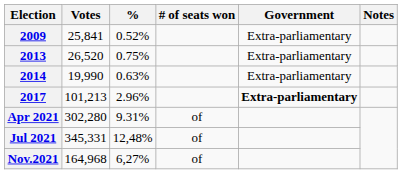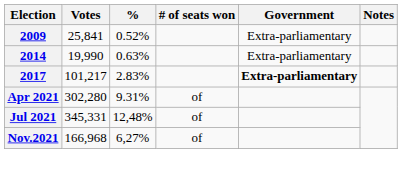- row: 2013 | 26,520 | 0.75% | Extra-parliamentary
2017 | Votes: 101,213 -> 101,217
2017 | %: 2.96% -> 2.83%
Nov.2021 | Votes: 164,968 -> 166,968
